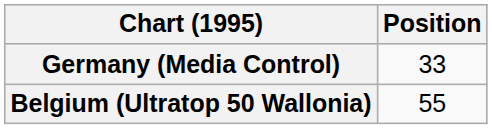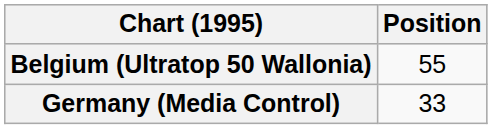rows swapped: Belgium (Ultratop 50 Wallonia) <-> Germany (Media Control)
